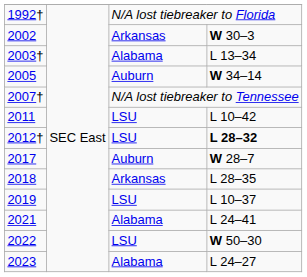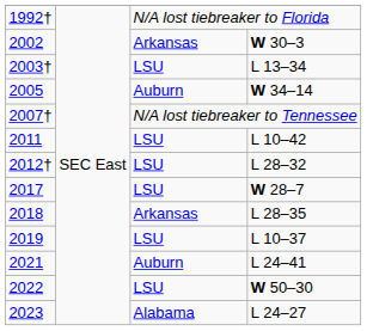2003† | column 3: Alabama -> LSU
2012† | column 4: bold -> normal
2017 | column 3: Auburn -> LSU
2021 | column 3: Alabama -> Auburn
